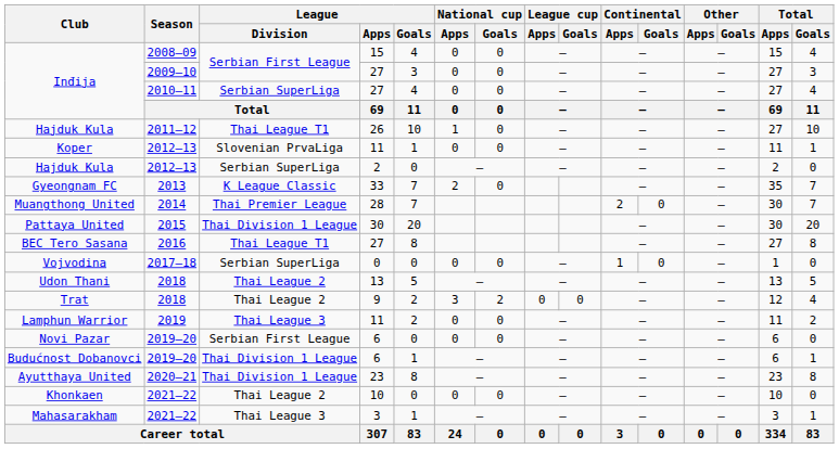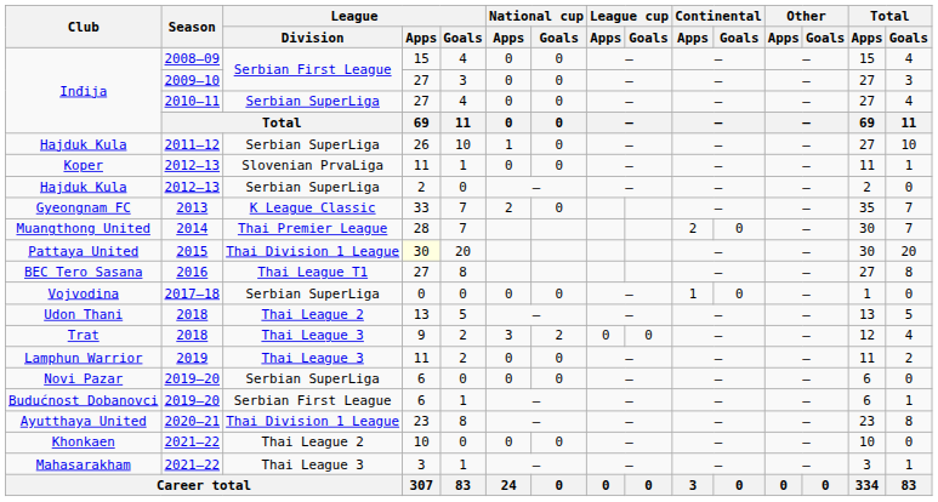Hajduk Kula / 2011–12 | League / Division: Thai League T1 -> Serbian SuperLiga
Pattaya United | League / Apps: no background -> lightyellow background
Trat | League / Division: Thai League 2 -> Thai League 3
Novi Pazar | League / Division: Serbian First League -> Serbian SuperLiga
Budućnost Dobanovci | League / Division: Thai Division 1 League -> Serbian First League
